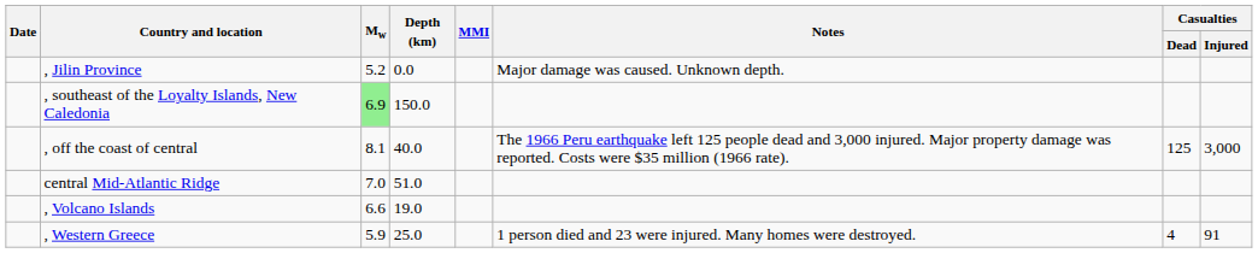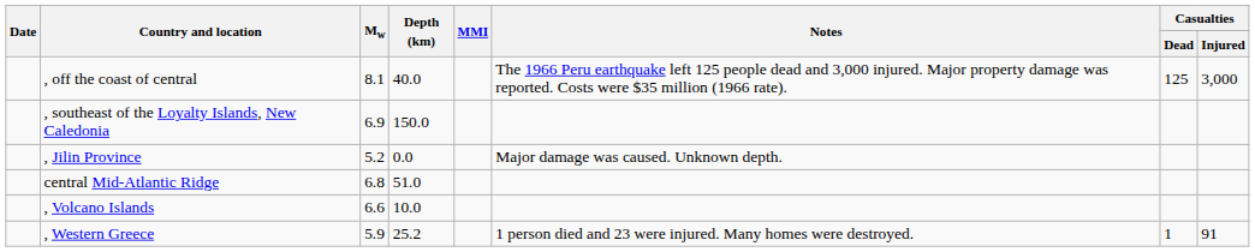rows swapped: , Jilin Province <-> , off the coast of central
, southeast of the Loyalty Islands, New Caledonia | Mw: lightgreen background -> no background
central Mid-Atlantic Ridge | Mw: 7.0 -> 6.8
, Volcano Islands | Depth (km): 19.0 -> 10.0
, Western Greece | Depth (km): 25.0 -> 25.2
, Western Greece | Casualties / Dead: 4 -> 1
